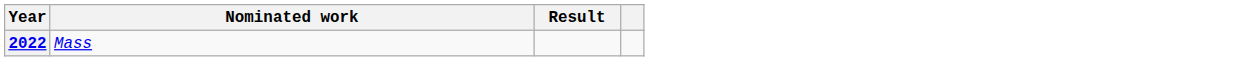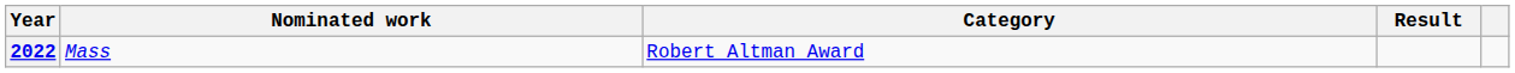+ column: Category | Robert Altman Award
